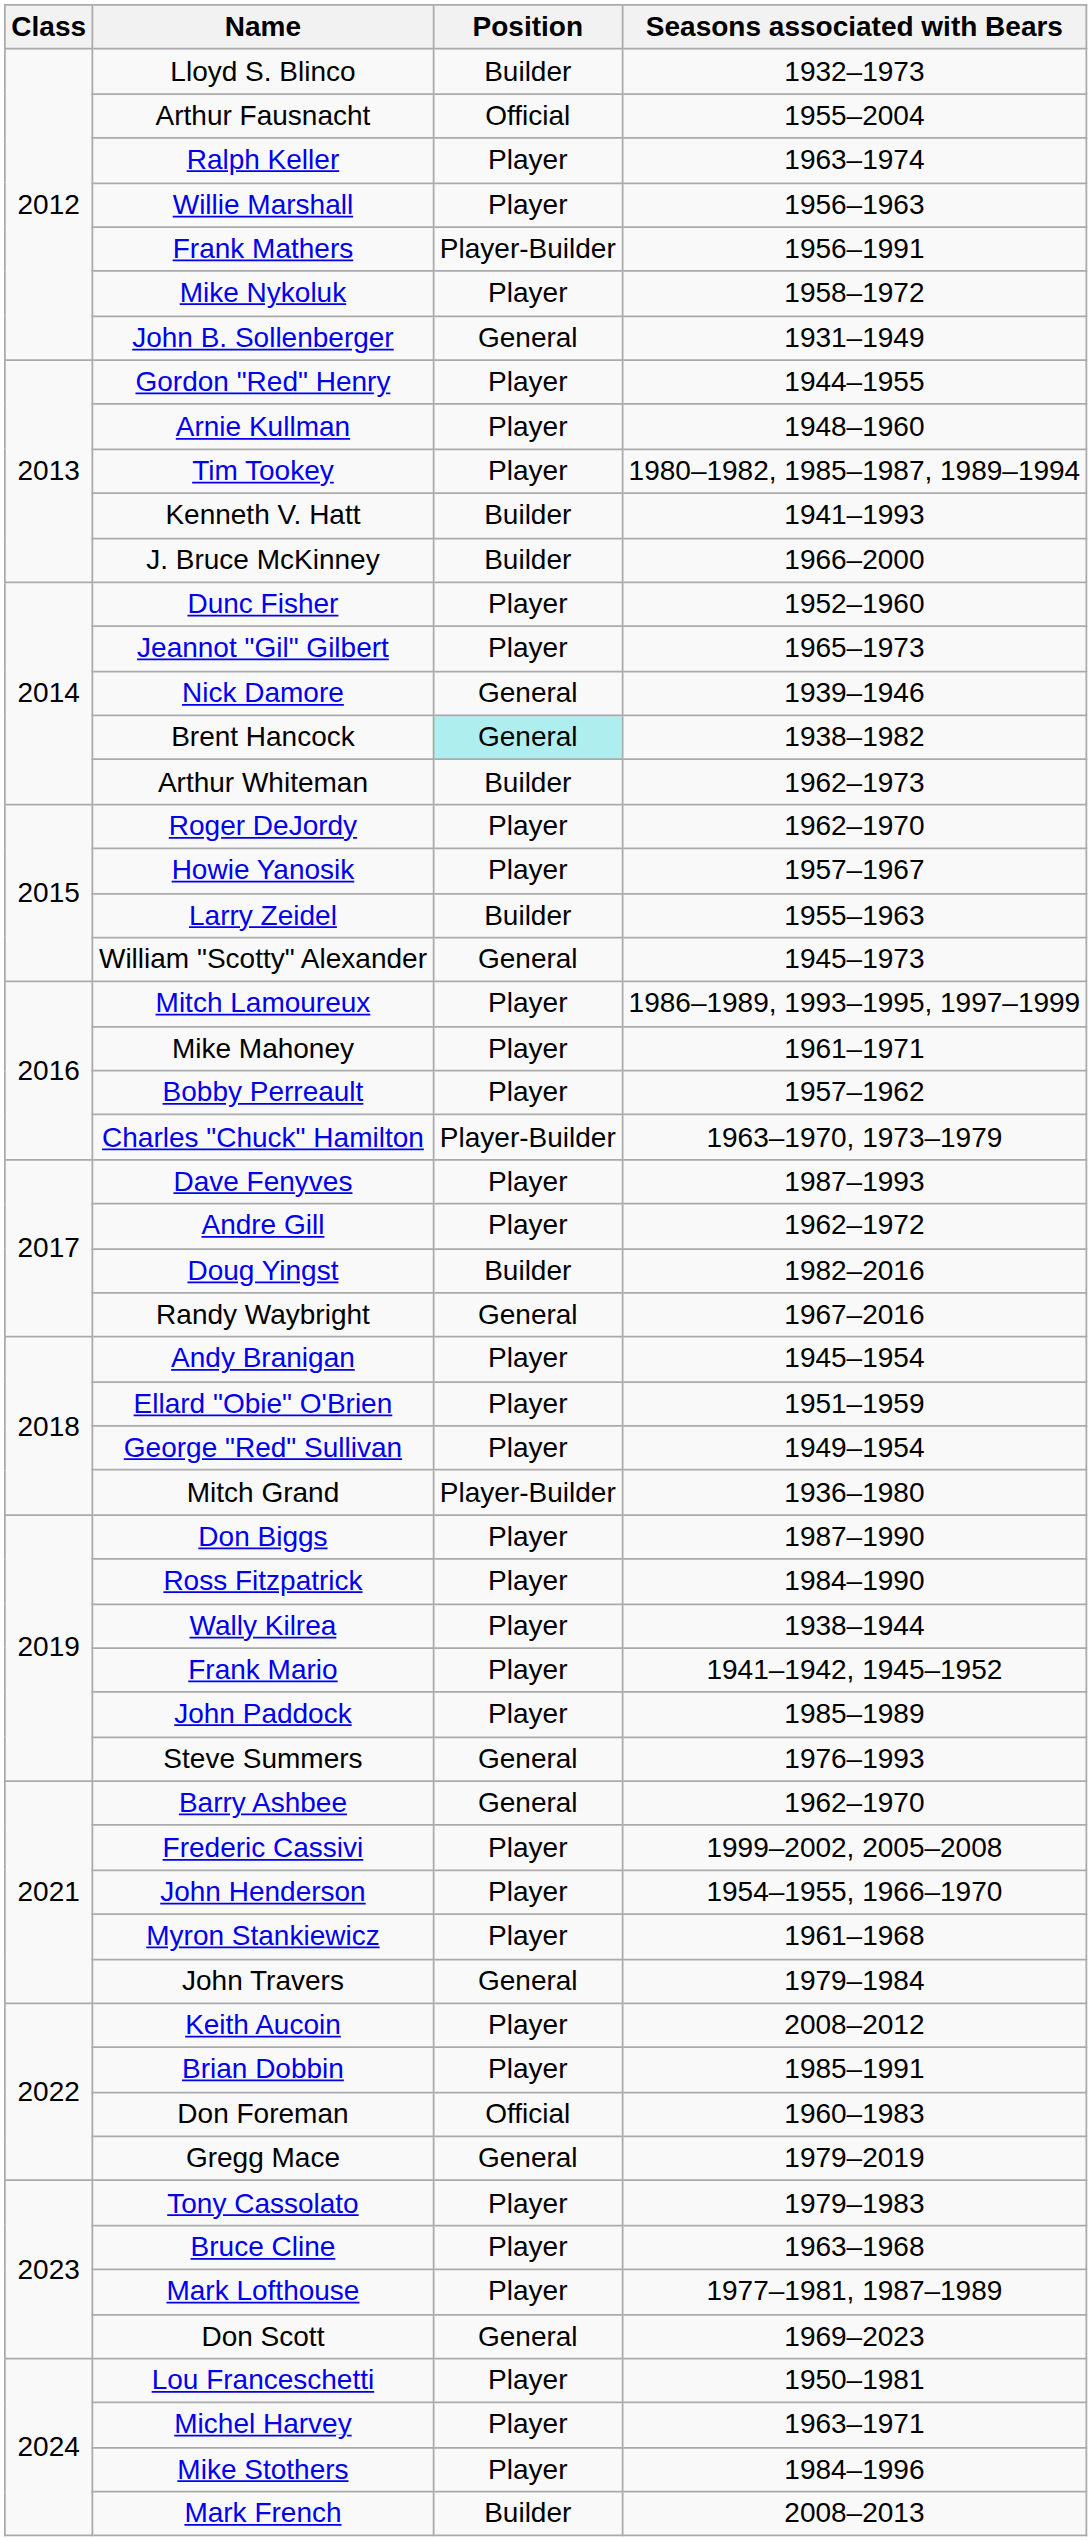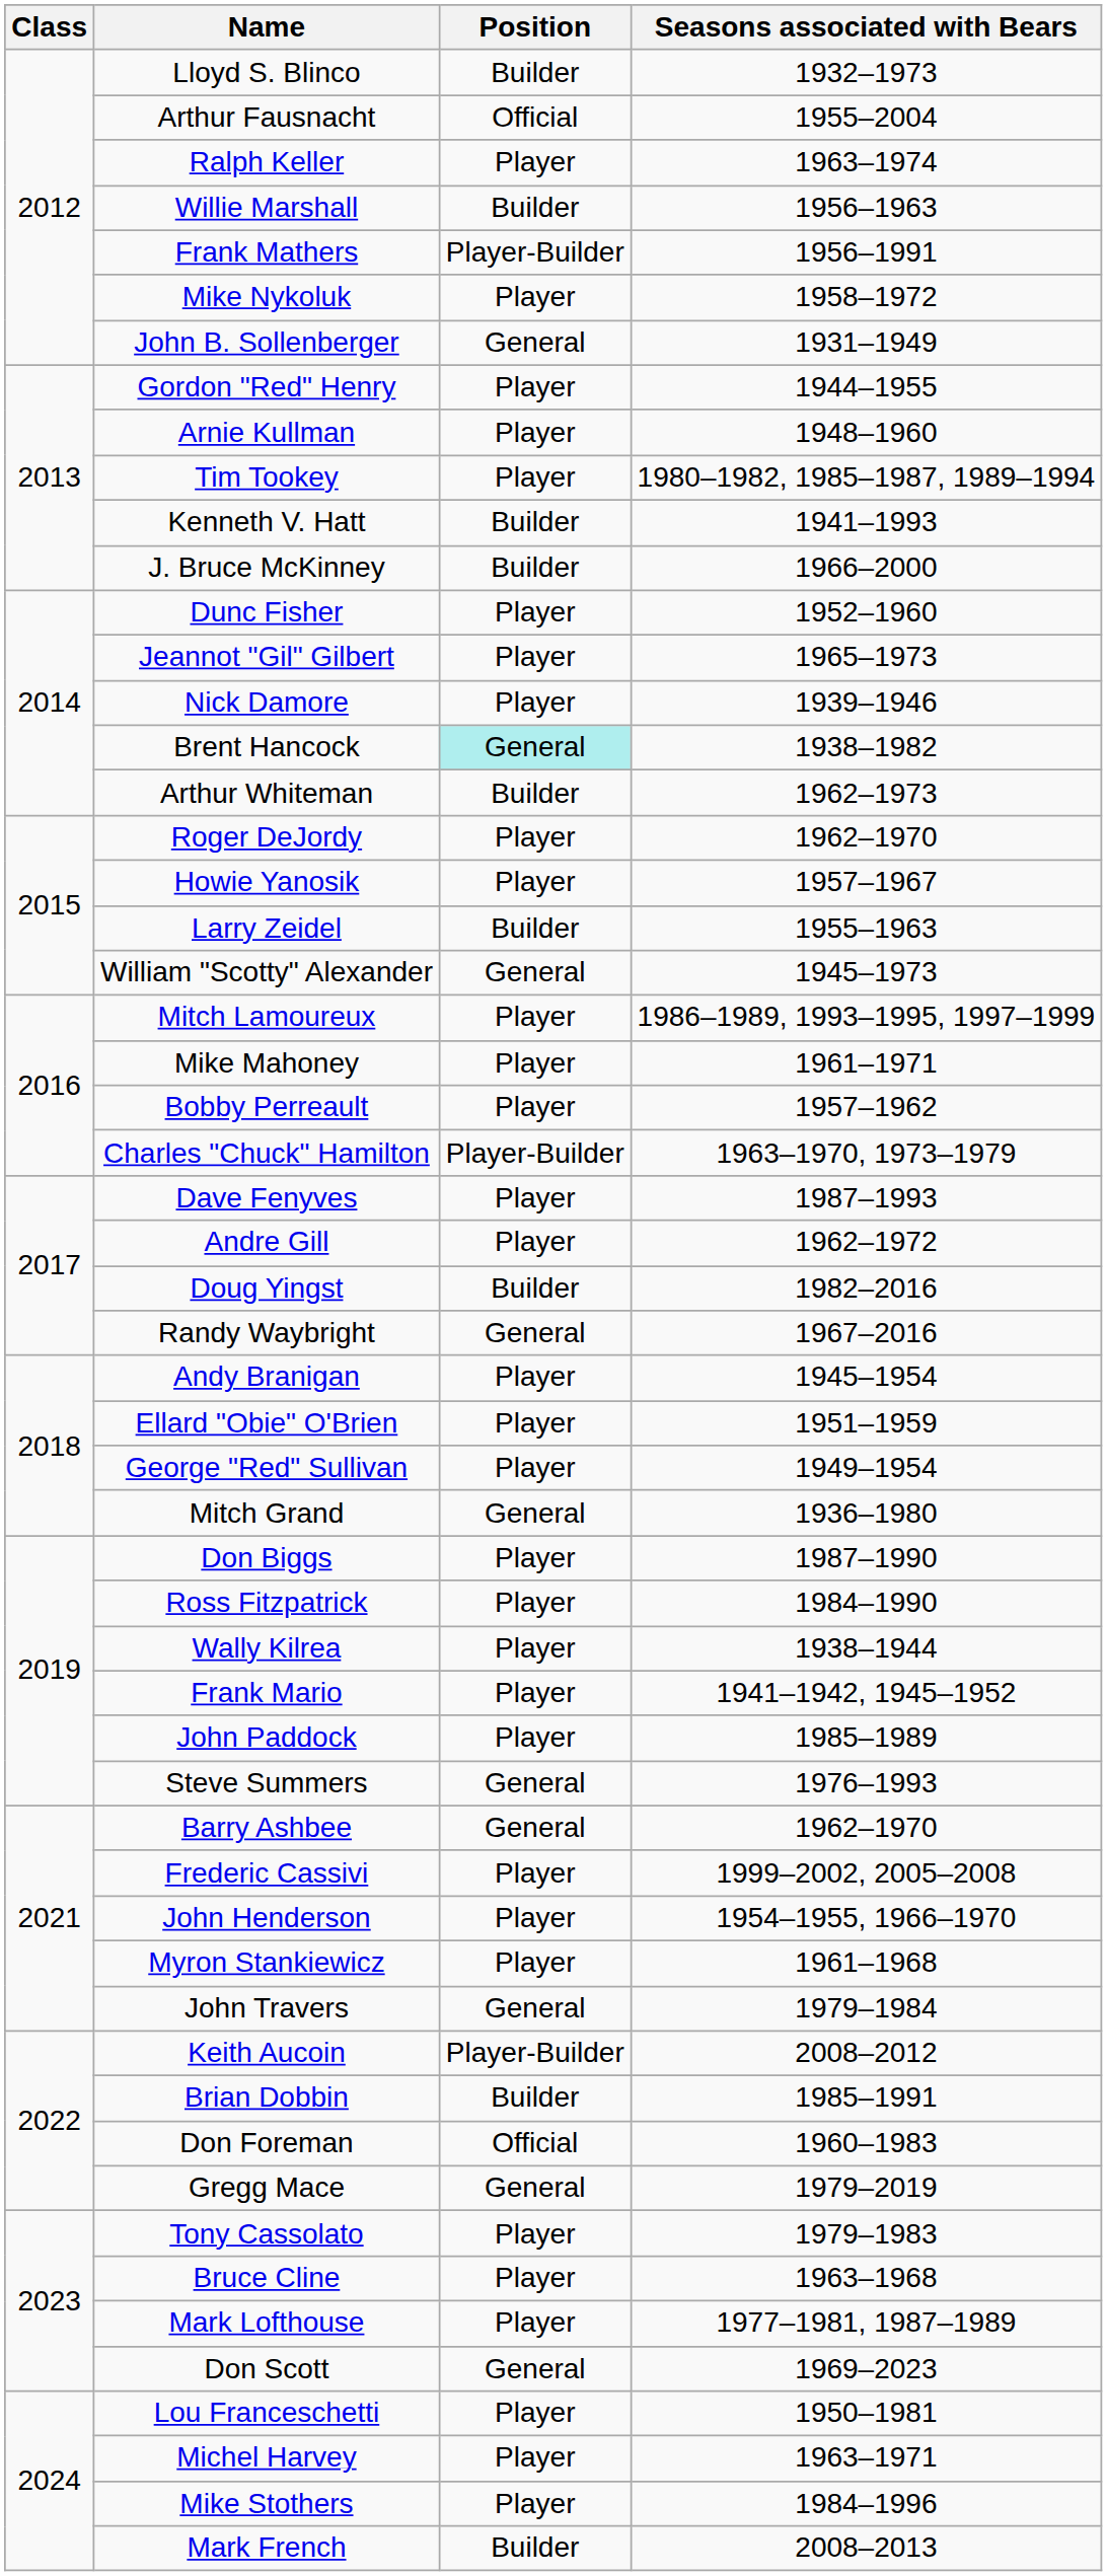Willie Marshall | Position: Player -> Builder
Nick Damore | Position: General -> Player
Mitch Grand | Position: Player-Builder -> General
Keith Aucoin | Position: Player -> Player-Builder
Brian Dobbin | Position: Player -> Builder
